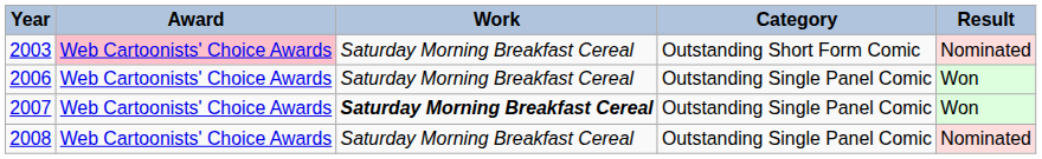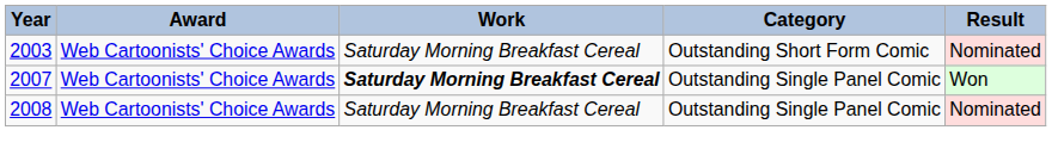2003 | Award: pink background -> no background
- row: 2006 | Web Cartoonists' Choice Awards | Saturday Morning Breakfast Cereal | Outstanding Single Panel Comic | Won
